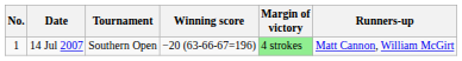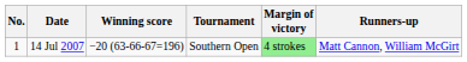columns swapped: Tournament <-> Winning score
